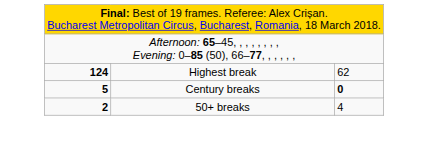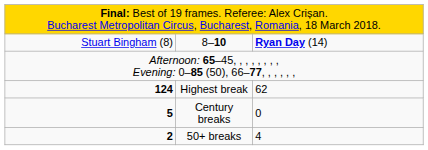+ row: Stuart Bingham (8) | 8–10 | Ryan Day (14)
Century breaks | column 3: bold -> normal
